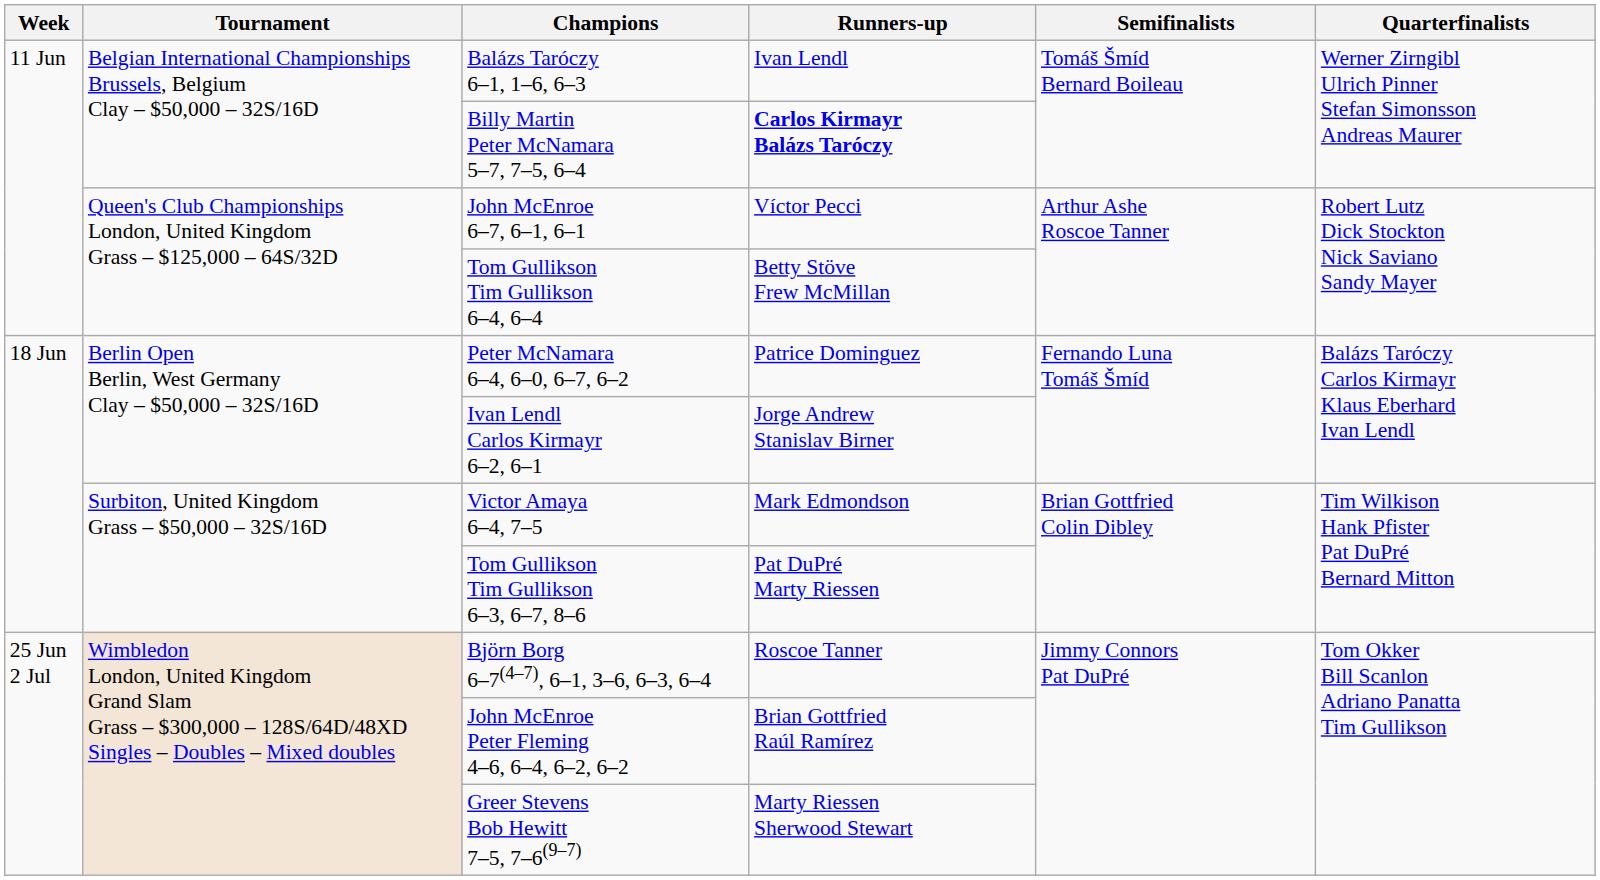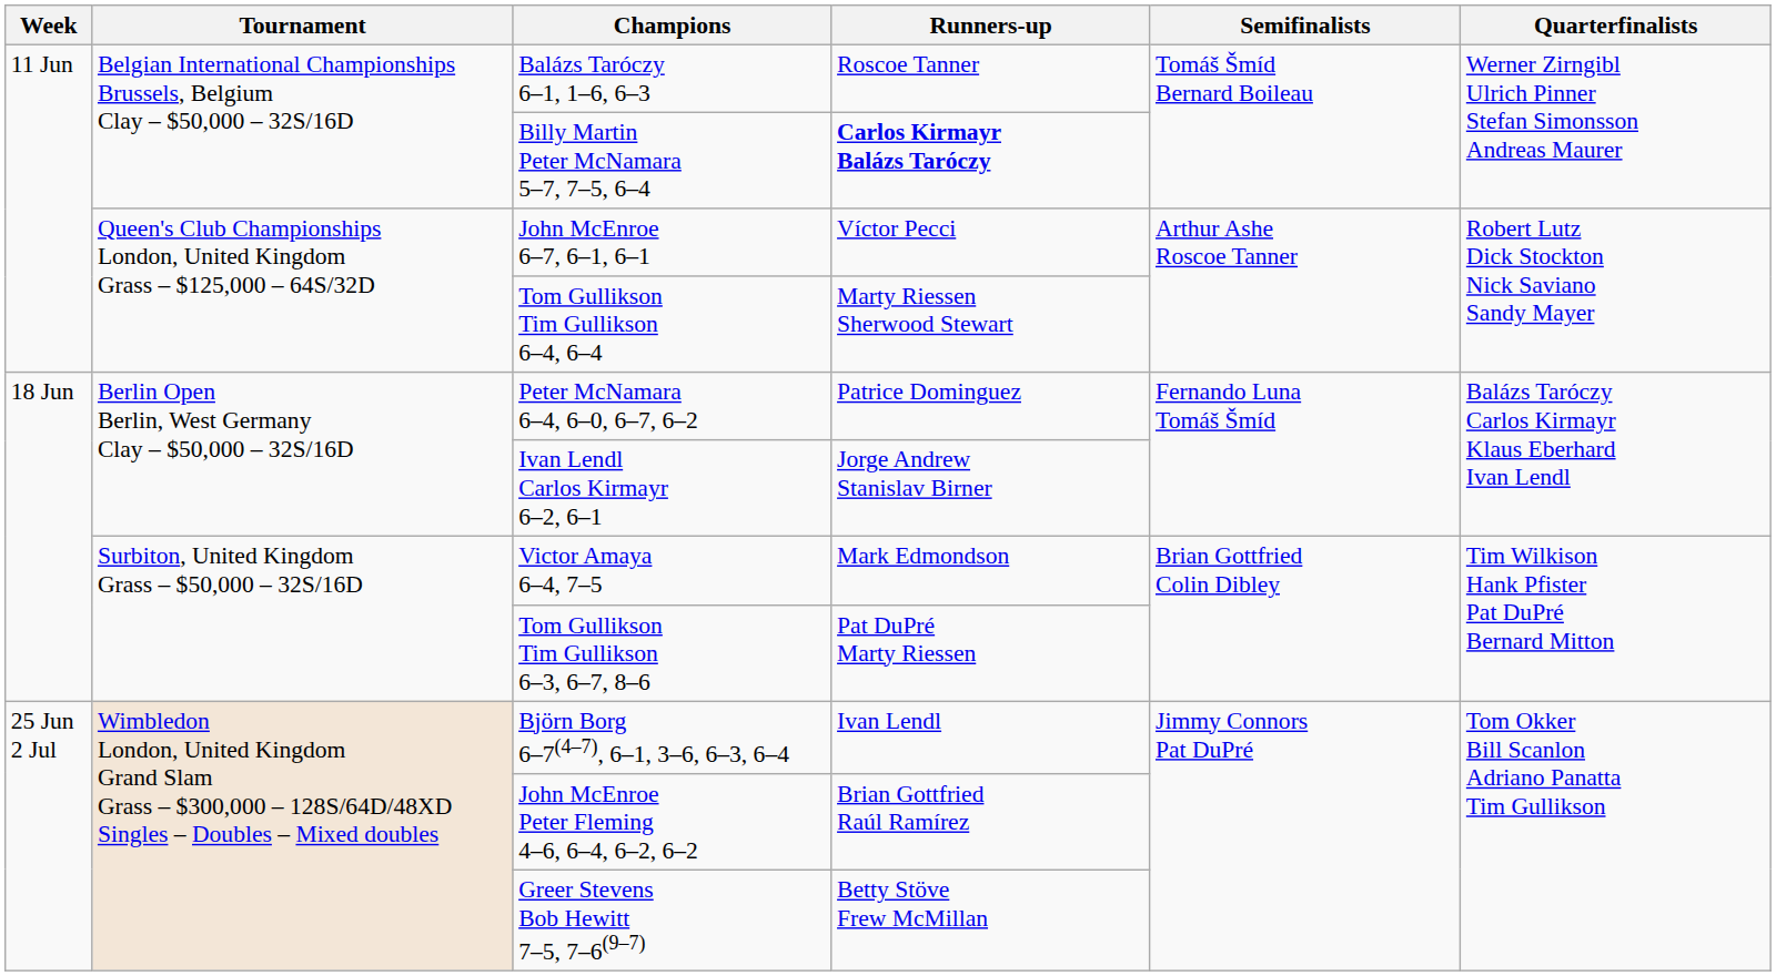Balázs Taróczy 6–1, 1–6, 6–3 | Runners-up: Ivan Lendl -> Roscoe Tanner
Tom Gullikson Tim Gullikson 6–4, 6–4 | Runners-up: Betty Stöve Frew McMillan -> Marty Riessen Sherwood Stewart
Björn Borg 6–7(4–7), 6–1, 3–6, 6–3, 6–4 | Runners-up: Roscoe Tanner -> Ivan Lendl
Greer Stevens Bob Hewitt 7–5, 7–6(9–7) | Runners-up: Marty Riessen Sherwood Stewart -> Betty Stöve Frew McMillan
